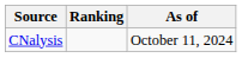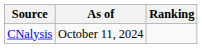columns swapped: Ranking <-> As of
